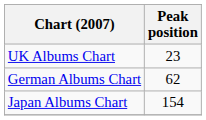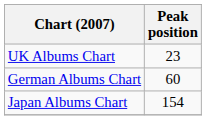German Albums Chart | Peak position: 62 -> 60
